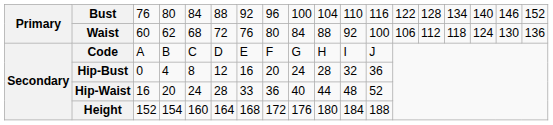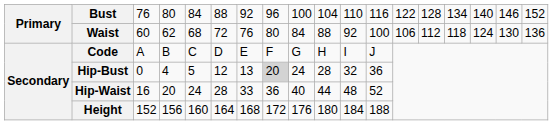Hip-Bust | column 5: 8 -> 5
Hip-Bust | column 7: 16 -> 13
Hip-Bust | column 8: no background -> lightgrey background
Height | column 4: 154 -> 156
